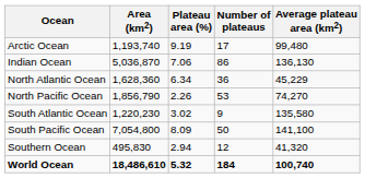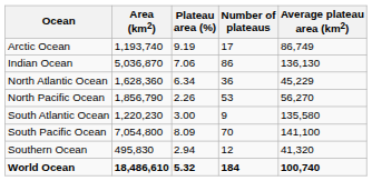Arctic Ocean | Average plateau area (km2): 99,480 -> 86,749
North Pacific Ocean | Average plateau area (km2): 74,270 -> 56,270
South Atlantic Ocean | Plateau area (%): 3.02 -> 3.00
South Pacific Ocean | Number of plateaus: 50 -> 70
